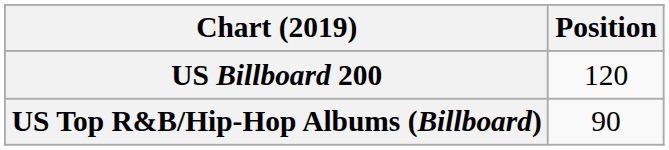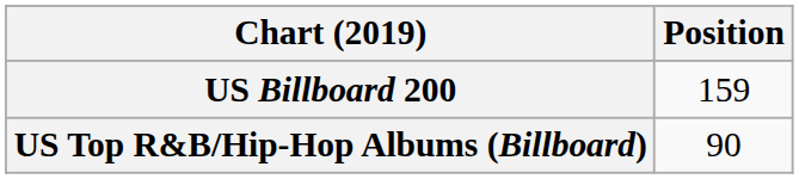US Billboard 200 | Position: 120 -> 159
